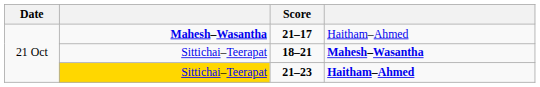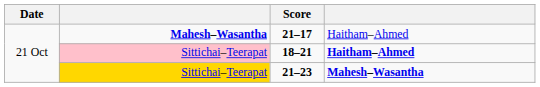18–21 | column 2: no background -> pink background
18–21 | column 4: Mahesh–Wasantha -> Haitham–Ahmed
21–23 | column 4: Haitham–Ahmed -> Mahesh–Wasantha
